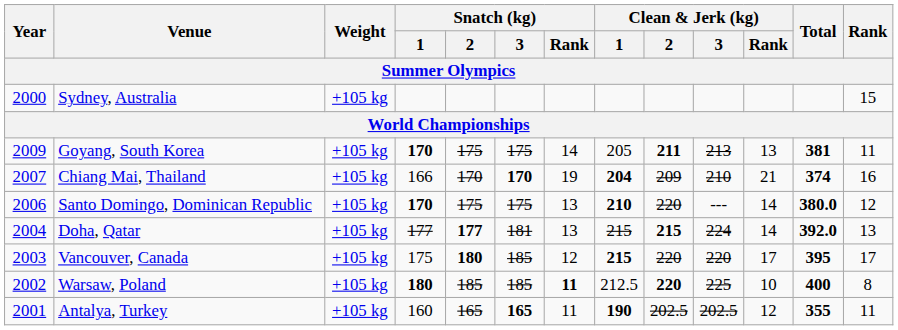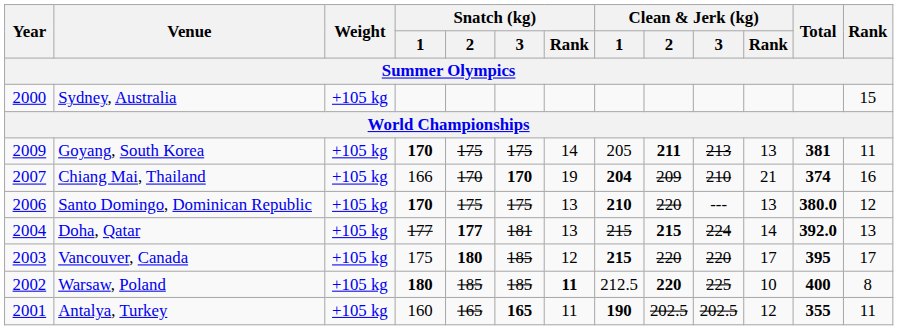Santo Domingo, Dominican Republic | Clean & Jerk (kg) / Rank: 14 -> 13
